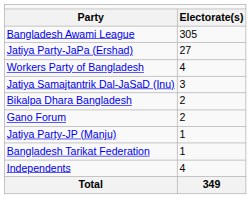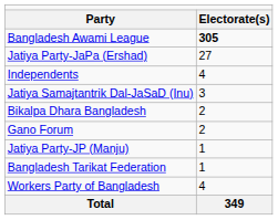Bangladesh Awami League | column 2: normal -> bold
rows swapped: Workers Party of Bangladesh <-> Independents
